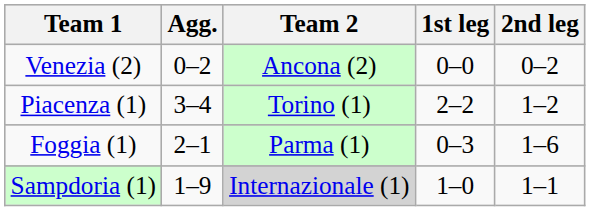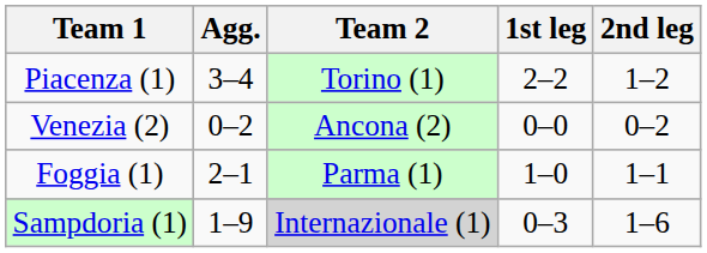rows swapped: Piacenza (1) <-> Venezia (2)
Foggia (1) | 1st leg: 0–3 -> 1–0
Foggia (1) | 2nd leg: 1–6 -> 1–1
Sampdoria (1) | 1st leg: 1–0 -> 0–3
Sampdoria (1) | 2nd leg: 1–1 -> 1–6
